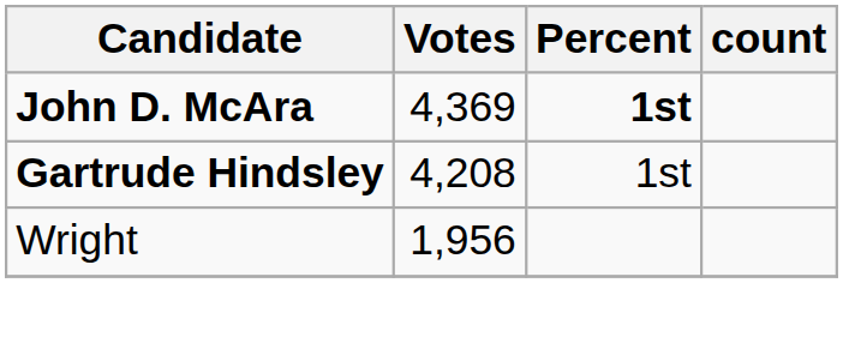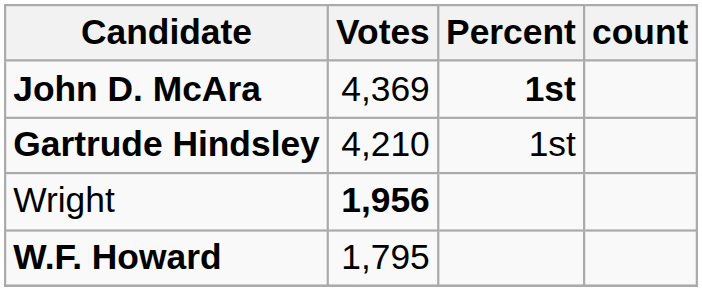Gartrude Hindsley | Votes: 4,208 -> 4,210
Wright | Votes: normal -> bold
+ row: W.F. Howard | 1,795
